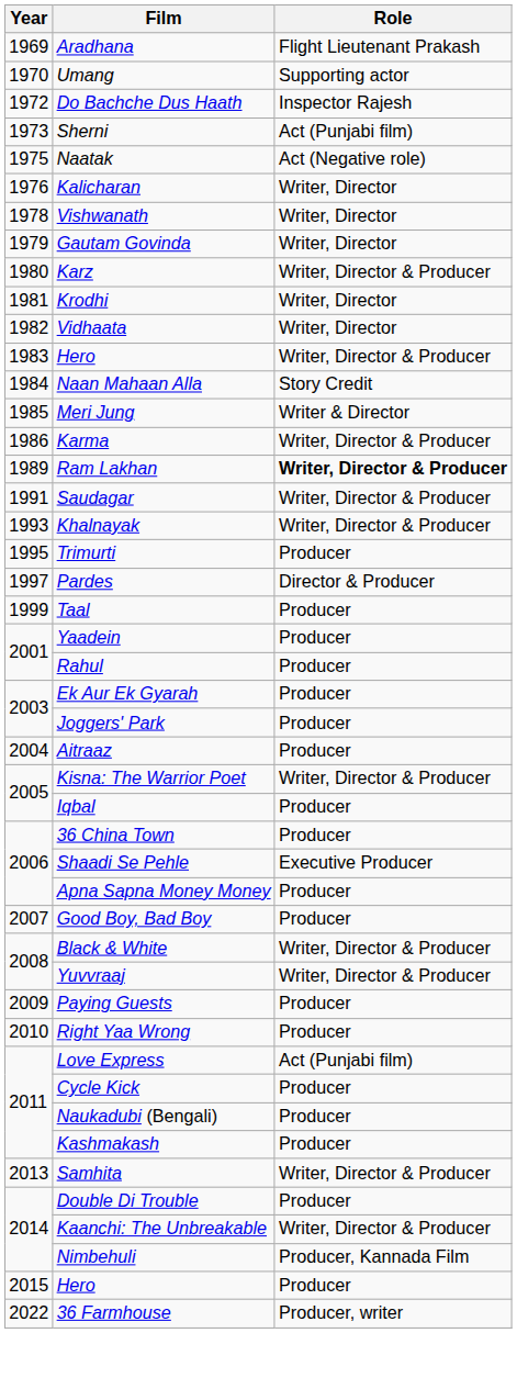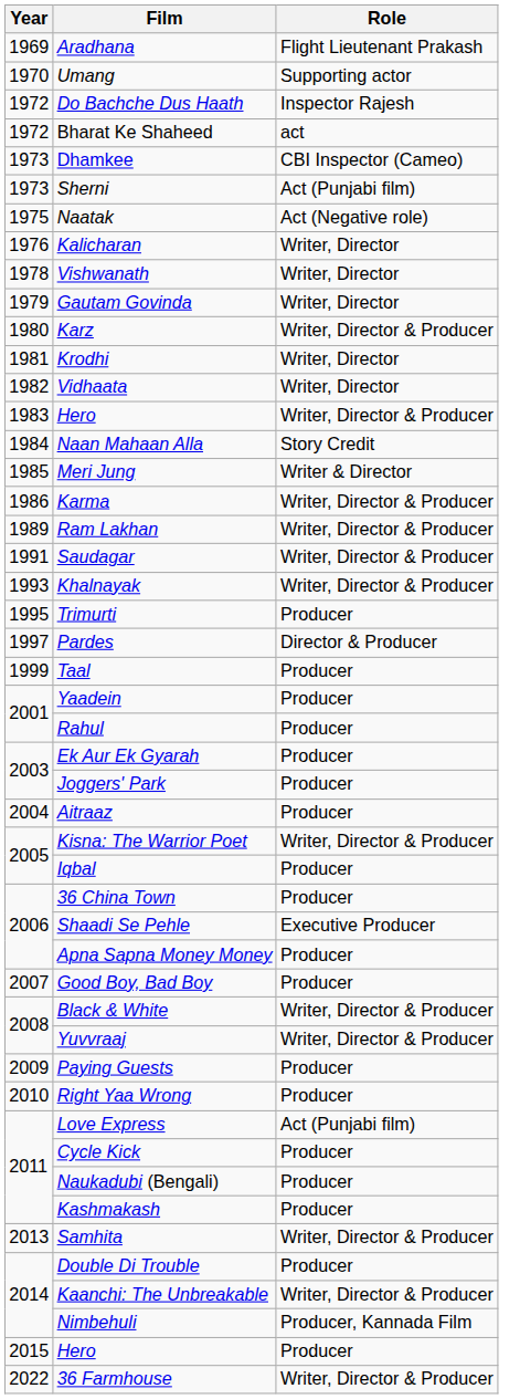+ row: 1972 | Bharat Ke Shaheed | act
+ row: 1973 | Dhamkee | CBI Inspector (Cameo)
Ram Lakhan | Role: bold -> normal
36 Farmhouse | Role: Producer, writer -> Writer, Director & Producer
